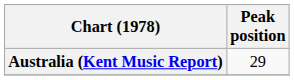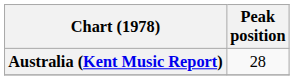Australia (Kent Music Report) | Peak position: 29 -> 28
